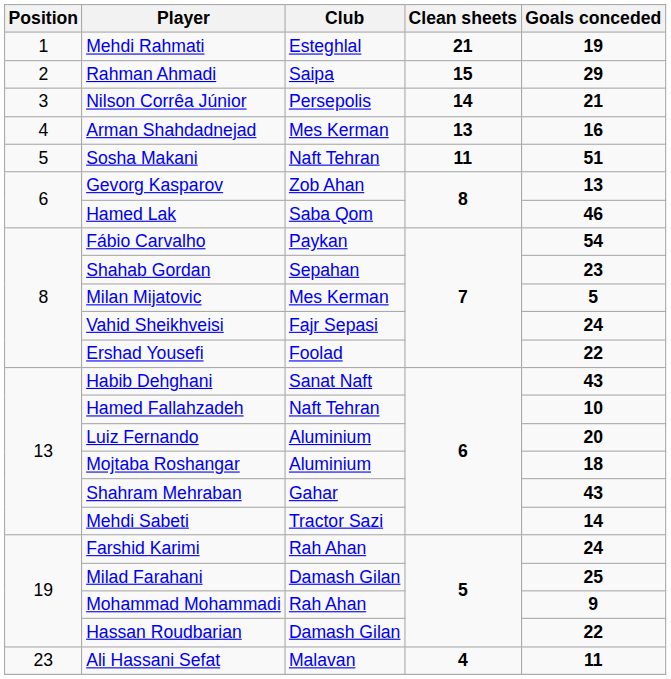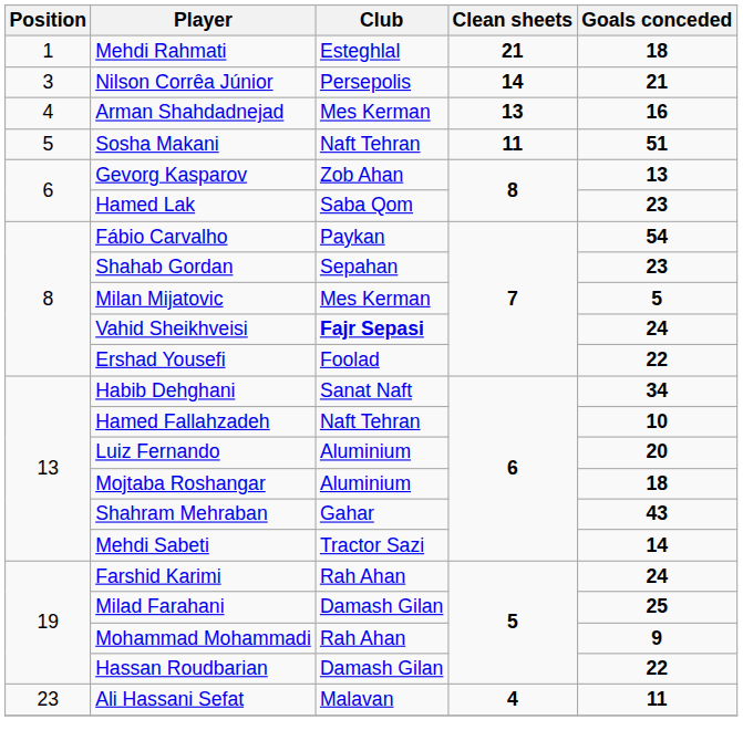Mehdi Rahmati | Goals conceded: 19 -> 18
- row: 2 | Rahman Ahmadi | Saipa | 15 | 29
Hamed Lak | Goals conceded: 46 -> 23
Vahid Sheikhveisi | Club: normal -> bold
Habib Dehghani | Goals conceded: 43 -> 34
